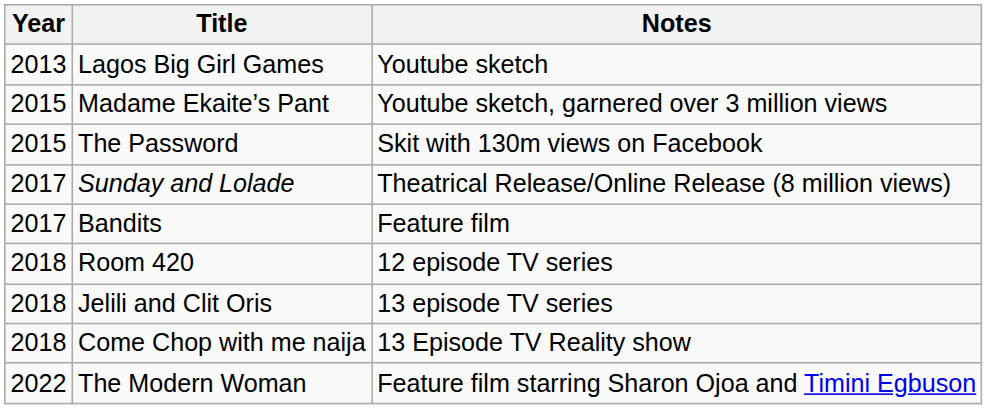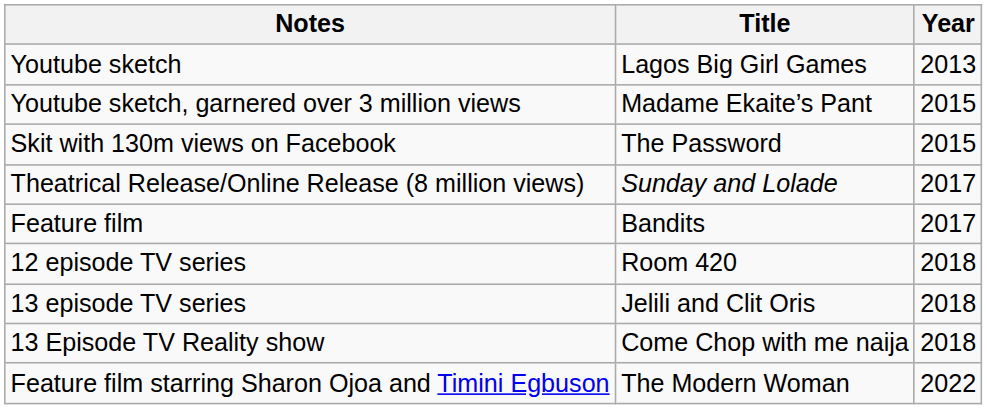columns swapped: Year <-> Notes
